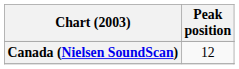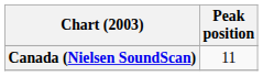Canada (Nielsen SoundScan) | Peak position: 12 -> 11
